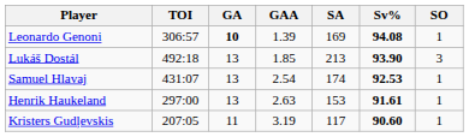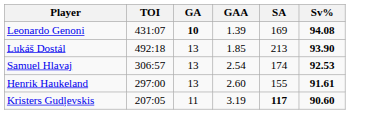- column: SO | 1 | 3 | 1 | 1 | 1
Leonardo Genoni | TOI: 306:57 -> 431:07
Samuel Hlavaj | TOI: 431:07 -> 306:57
Henrik Haukeland | GAA: 2.63 -> 2.60
Henrik Haukeland | SA: 153 -> 155
Kristers Gudļevskis | SA: normal -> bold
